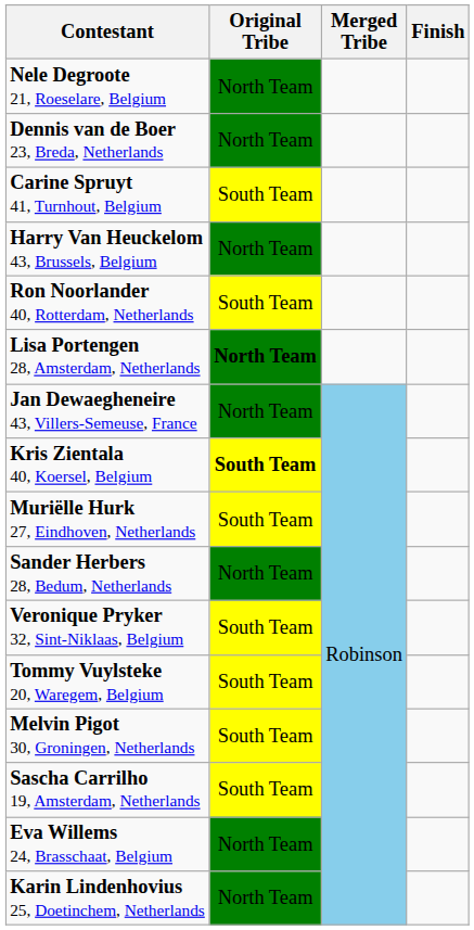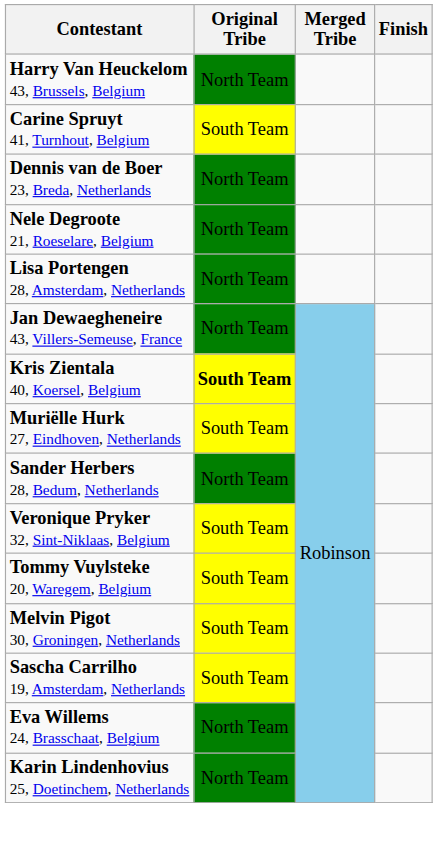rows swapped: Nele Degroote 21, Roeselare, Belgium <-> Harry Van Heuckelom 43, Brussels, Belgium
rows swapped: Dennis van de Boer 23, Breda, Netherlands <-> Carine Spruyt 41, Turnhout, Belgium
- row: Ron Noorlander 40, Rotterdam, Netherlands | South Team
Lisa Portengen 28, Amsterdam, Netherlands | Original Tribe: bold -> normal
